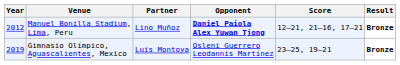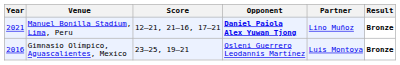columns swapped: Partner <-> Score
Manuel Bonilla Stadium, Lima, Peru | Year: 2012 -> 2021
Gimnasio Olímpico, Aguascalientes, Mexico | Year: 2019 -> 2016
